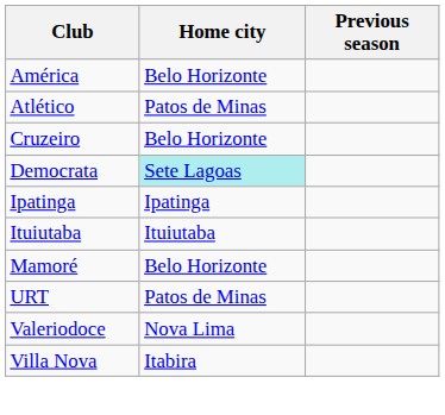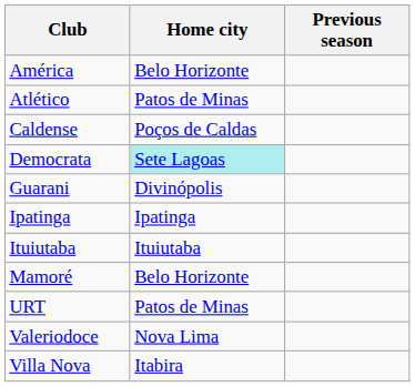+ row: Caldense | Poços de Caldas
- row: Cruzeiro | Belo Horizonte
+ row: Guarani | Divinópolis
